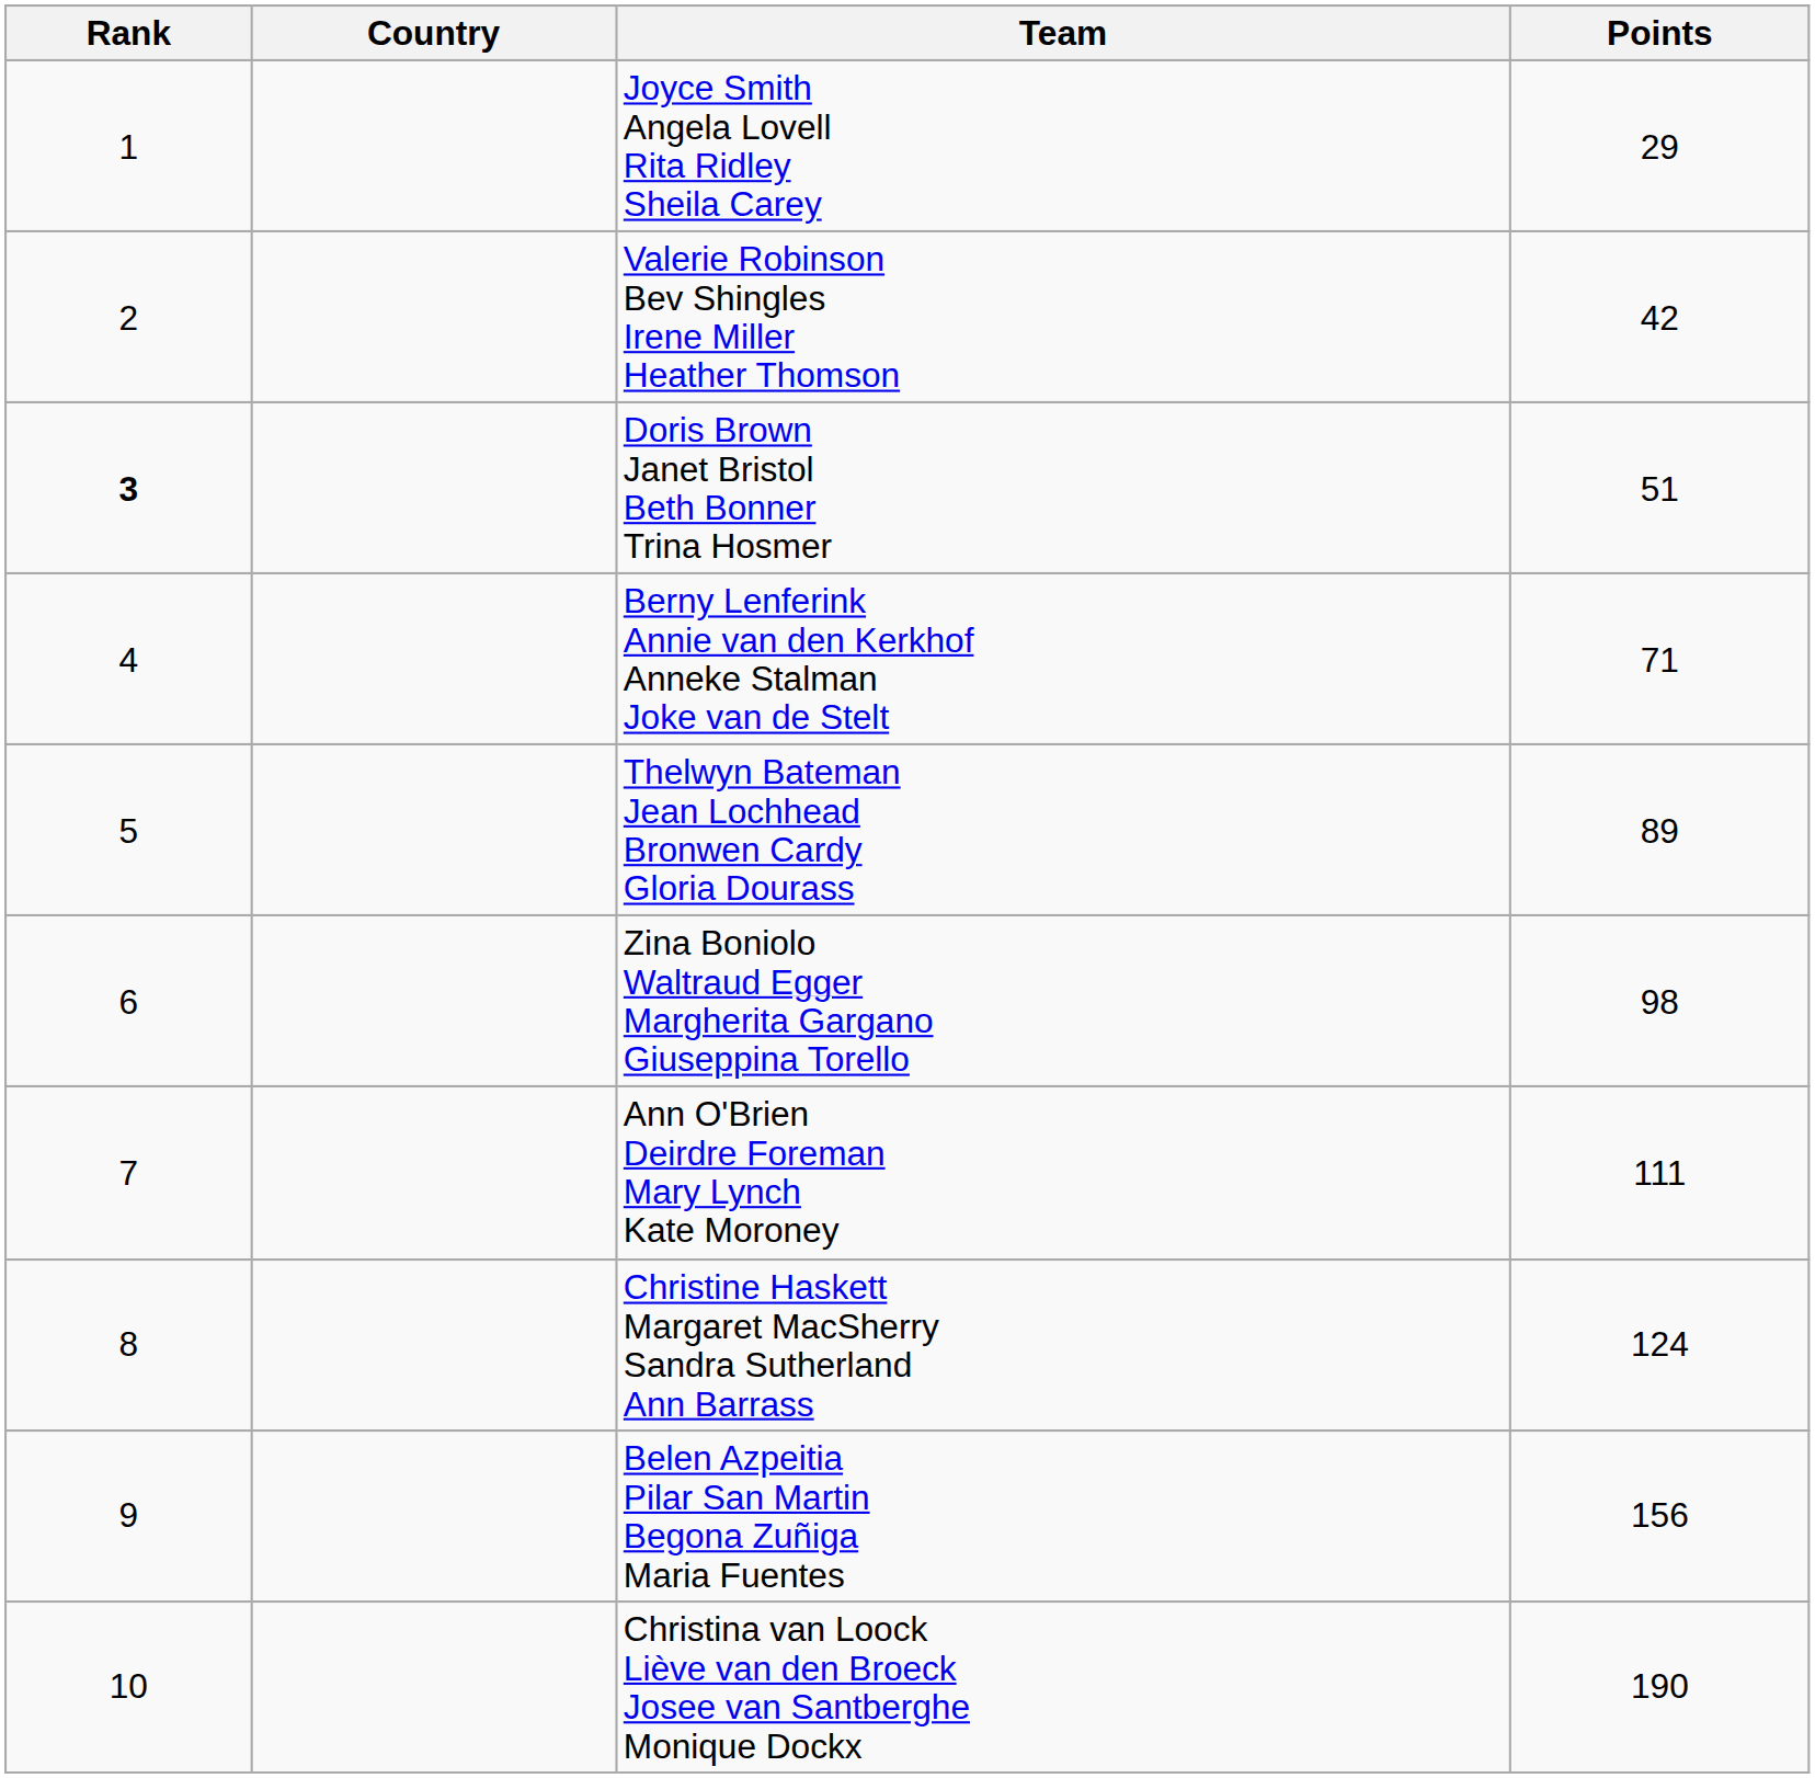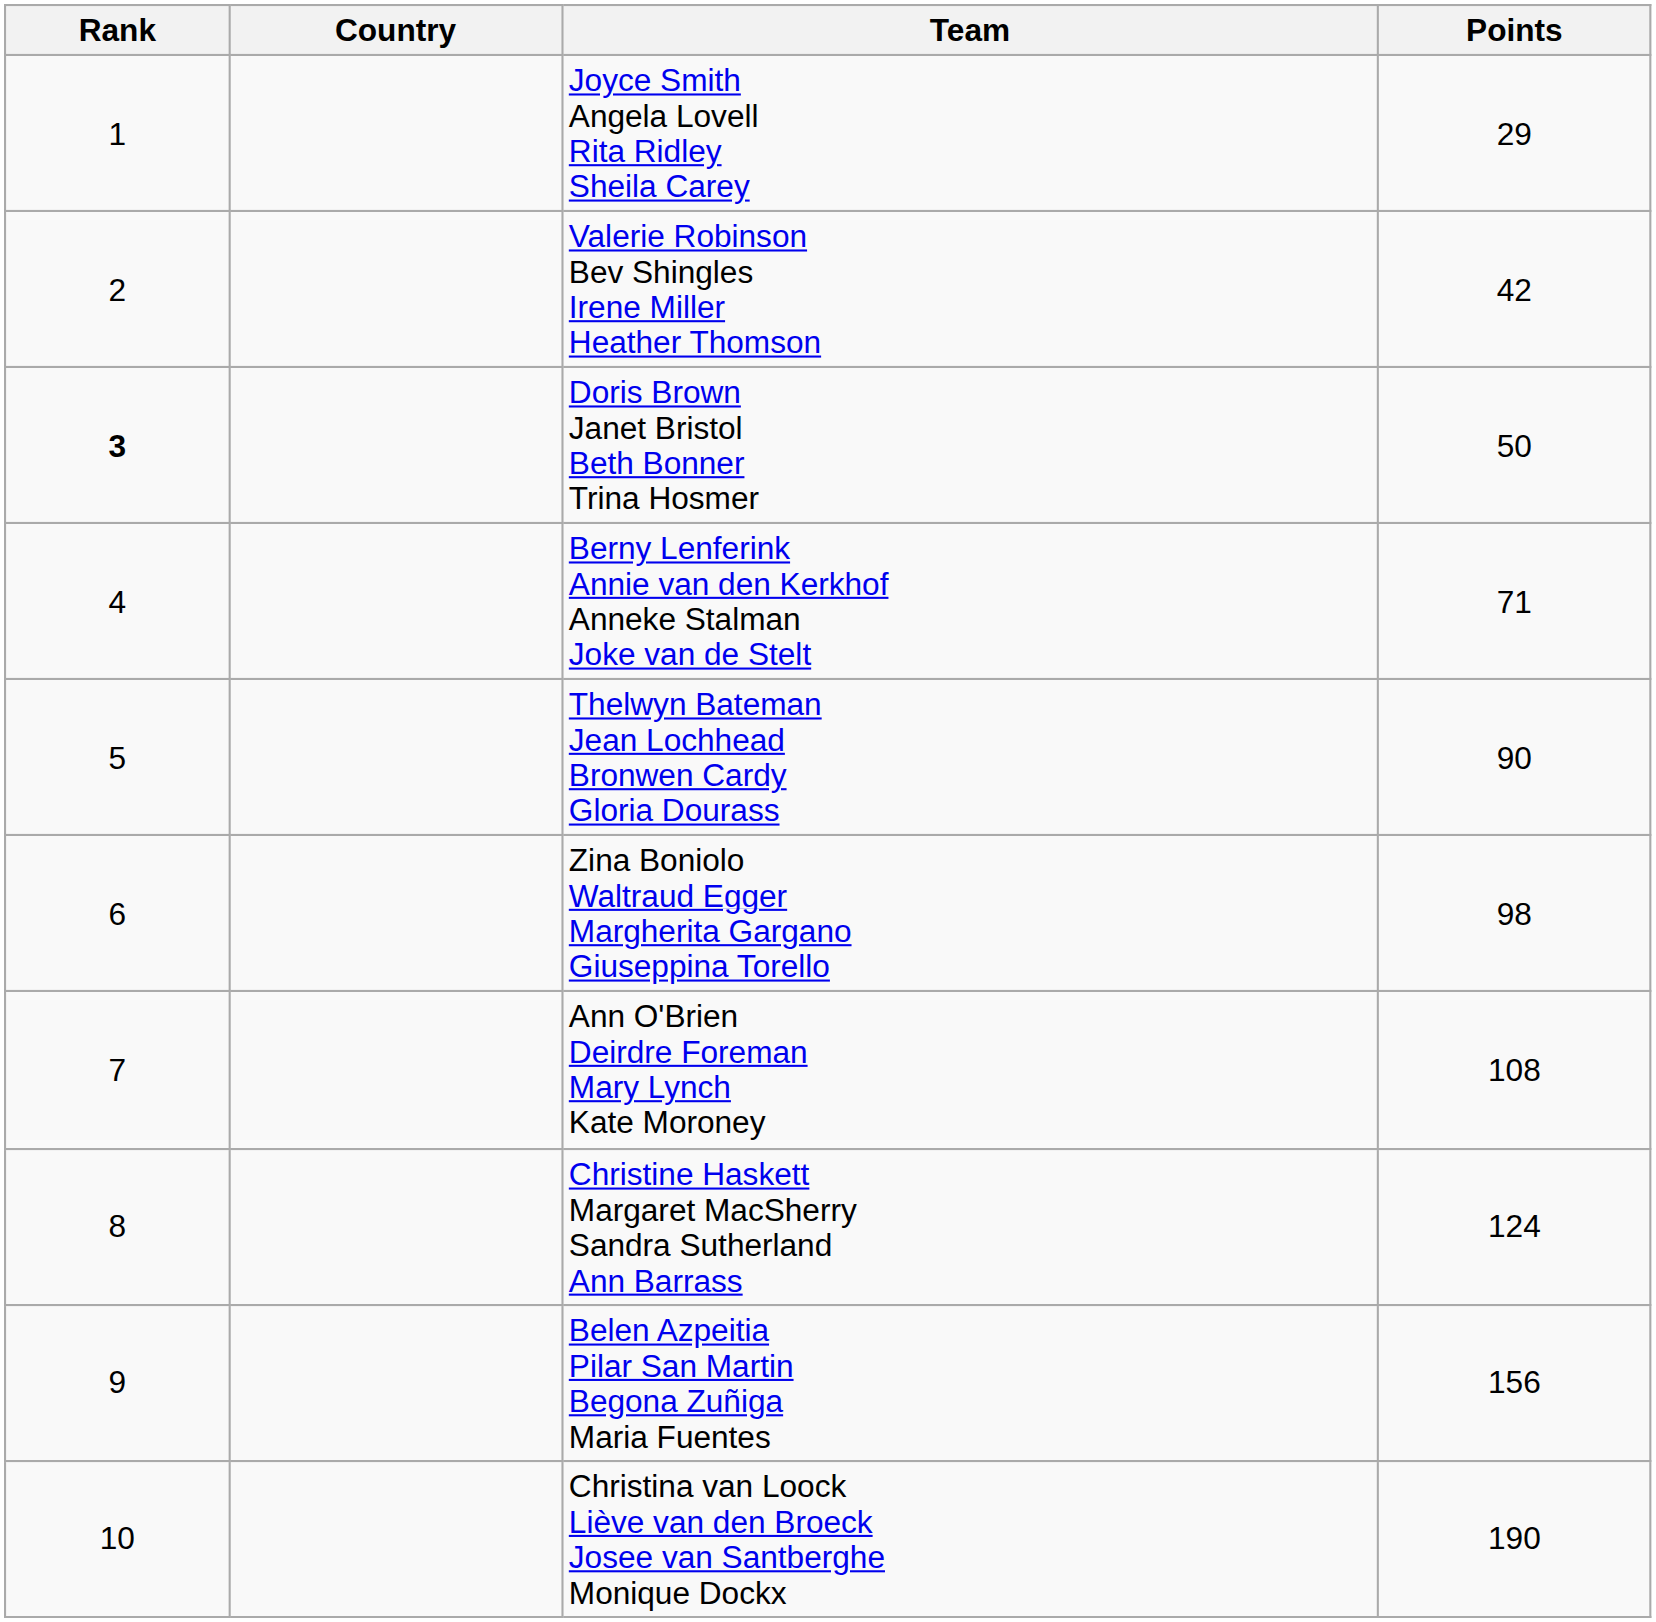Doris Brown Janet Bristol Beth Bonner Trina Hosmer | Points: 51 -> 50
Thelwyn Bateman Jean Lochhead Bronwen Cardy Gloria Dourass | Points: 89 -> 90
Ann O'Brien Deirdre Foreman Mary Lynch Kate Moroney | Points: 111 -> 108
